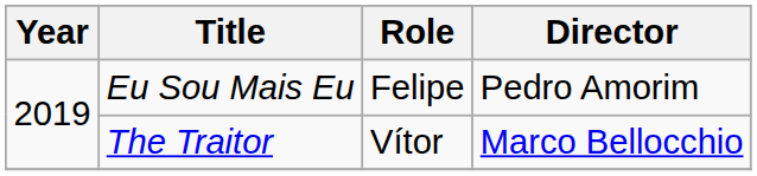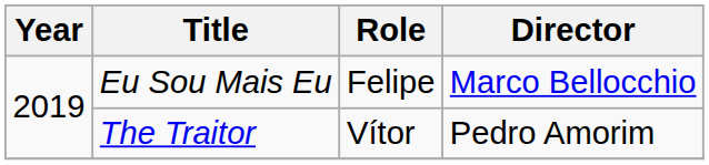Eu Sou Mais Eu | Director: Pedro Amorim -> Marco Bellocchio
The Traitor | Director: Marco Bellocchio -> Pedro Amorim
